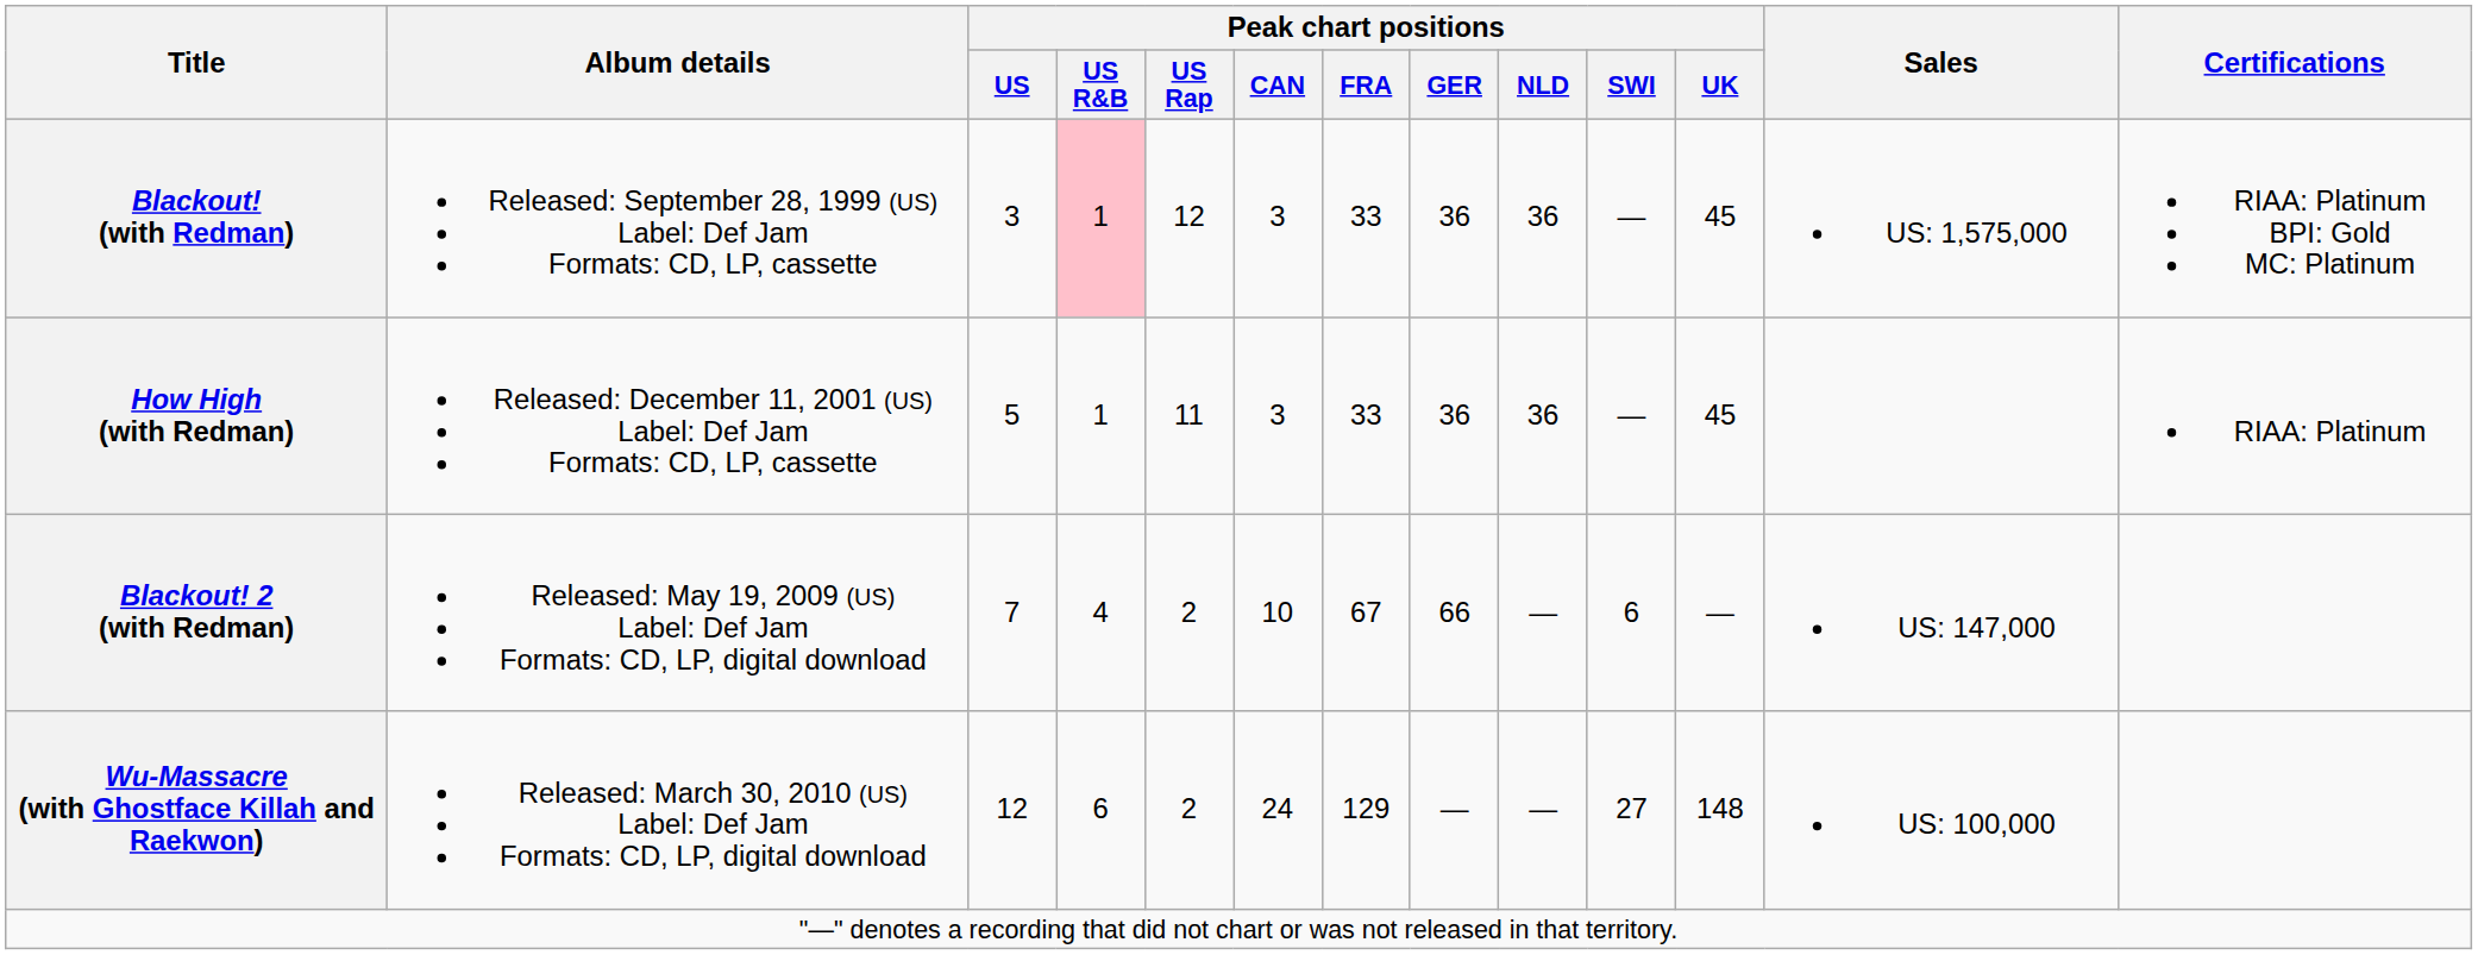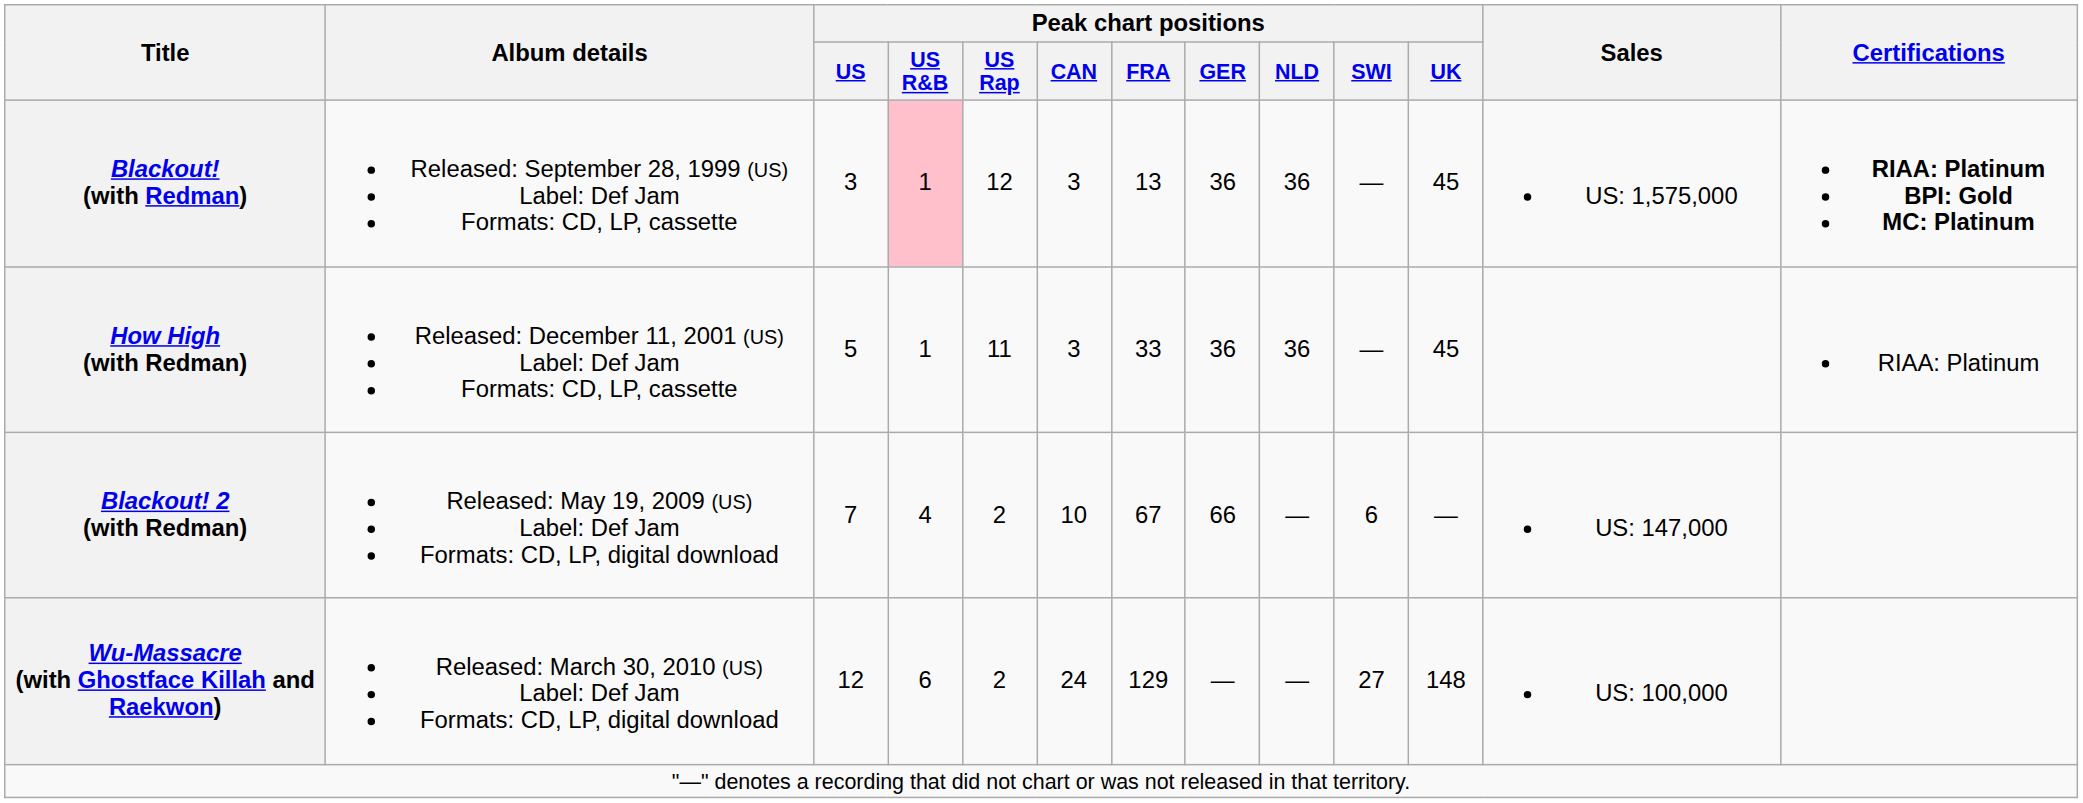Blackout! (with Redman) | Peak chart positions / FRA: 33 -> 13
Blackout! (with Redman) | Certifications: normal -> bold
